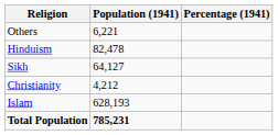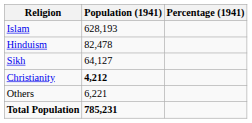rows swapped: Islam <-> Others
Christianity | Population (1941): normal -> bold
